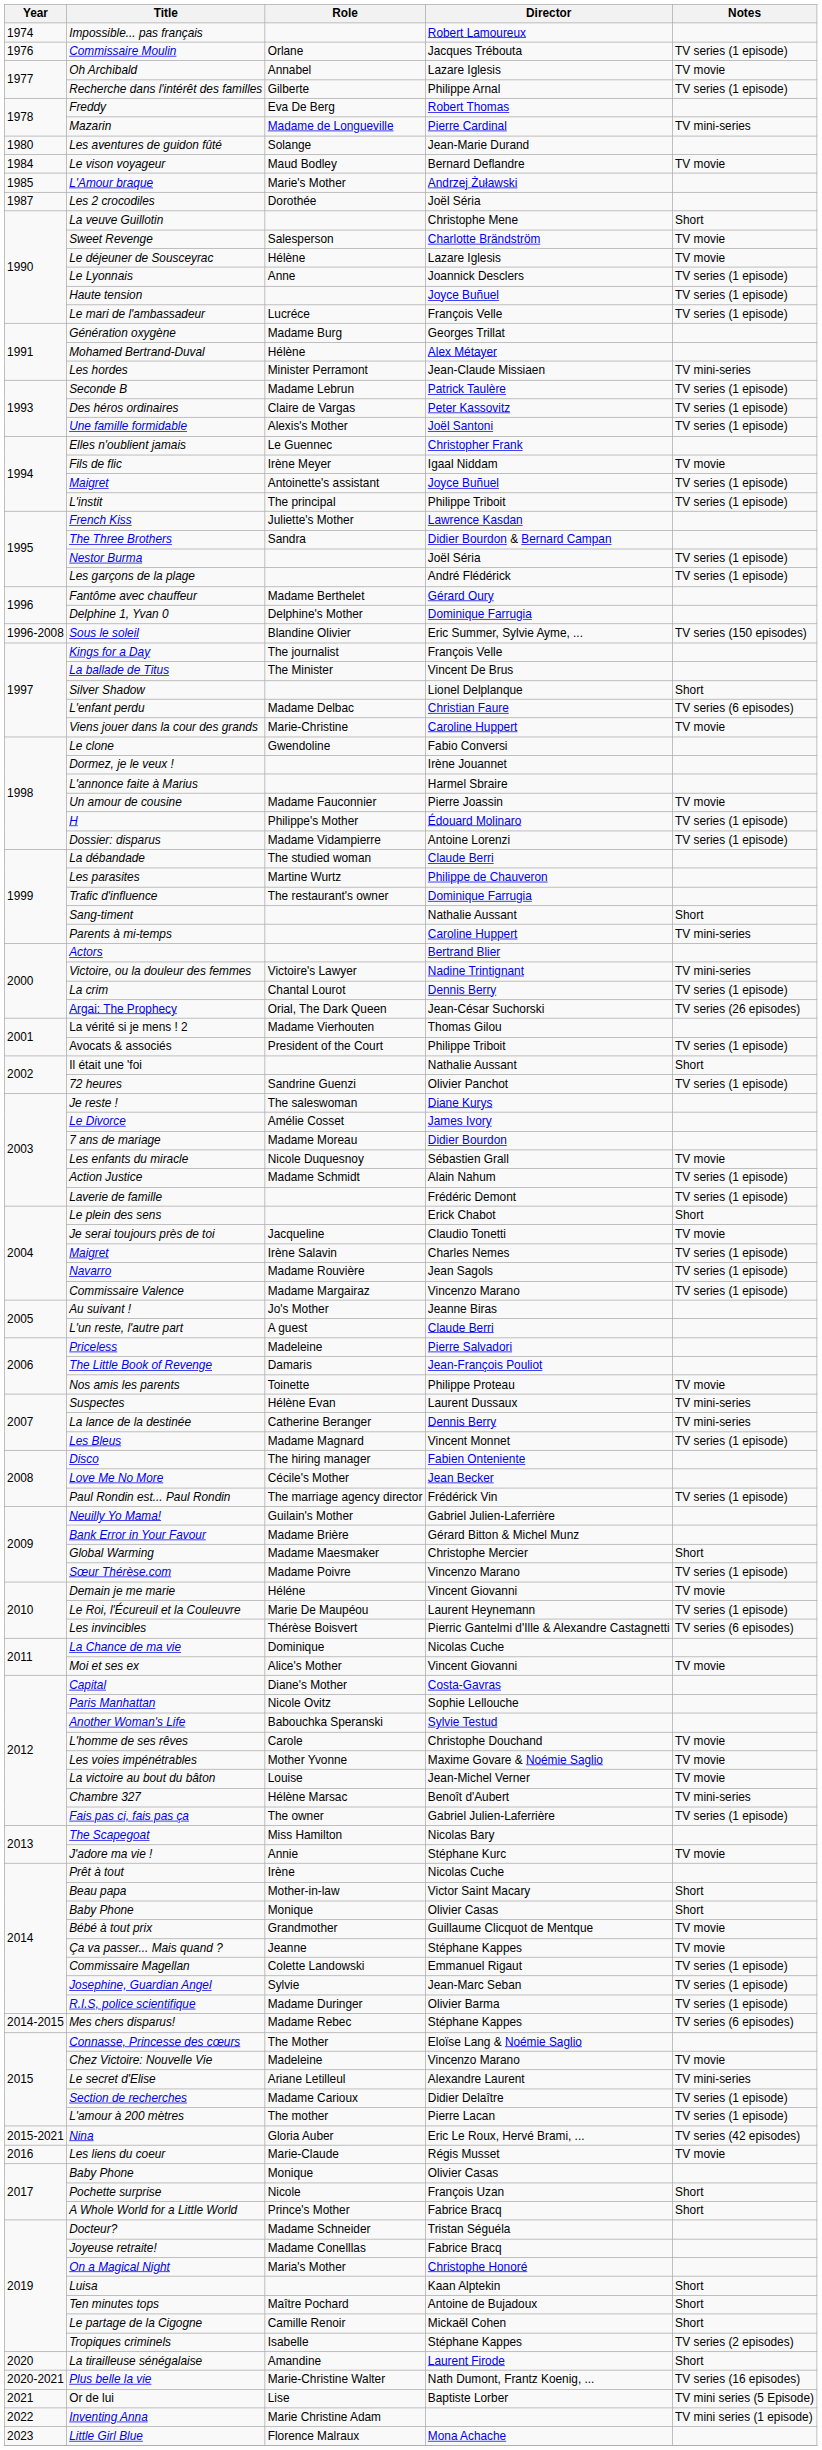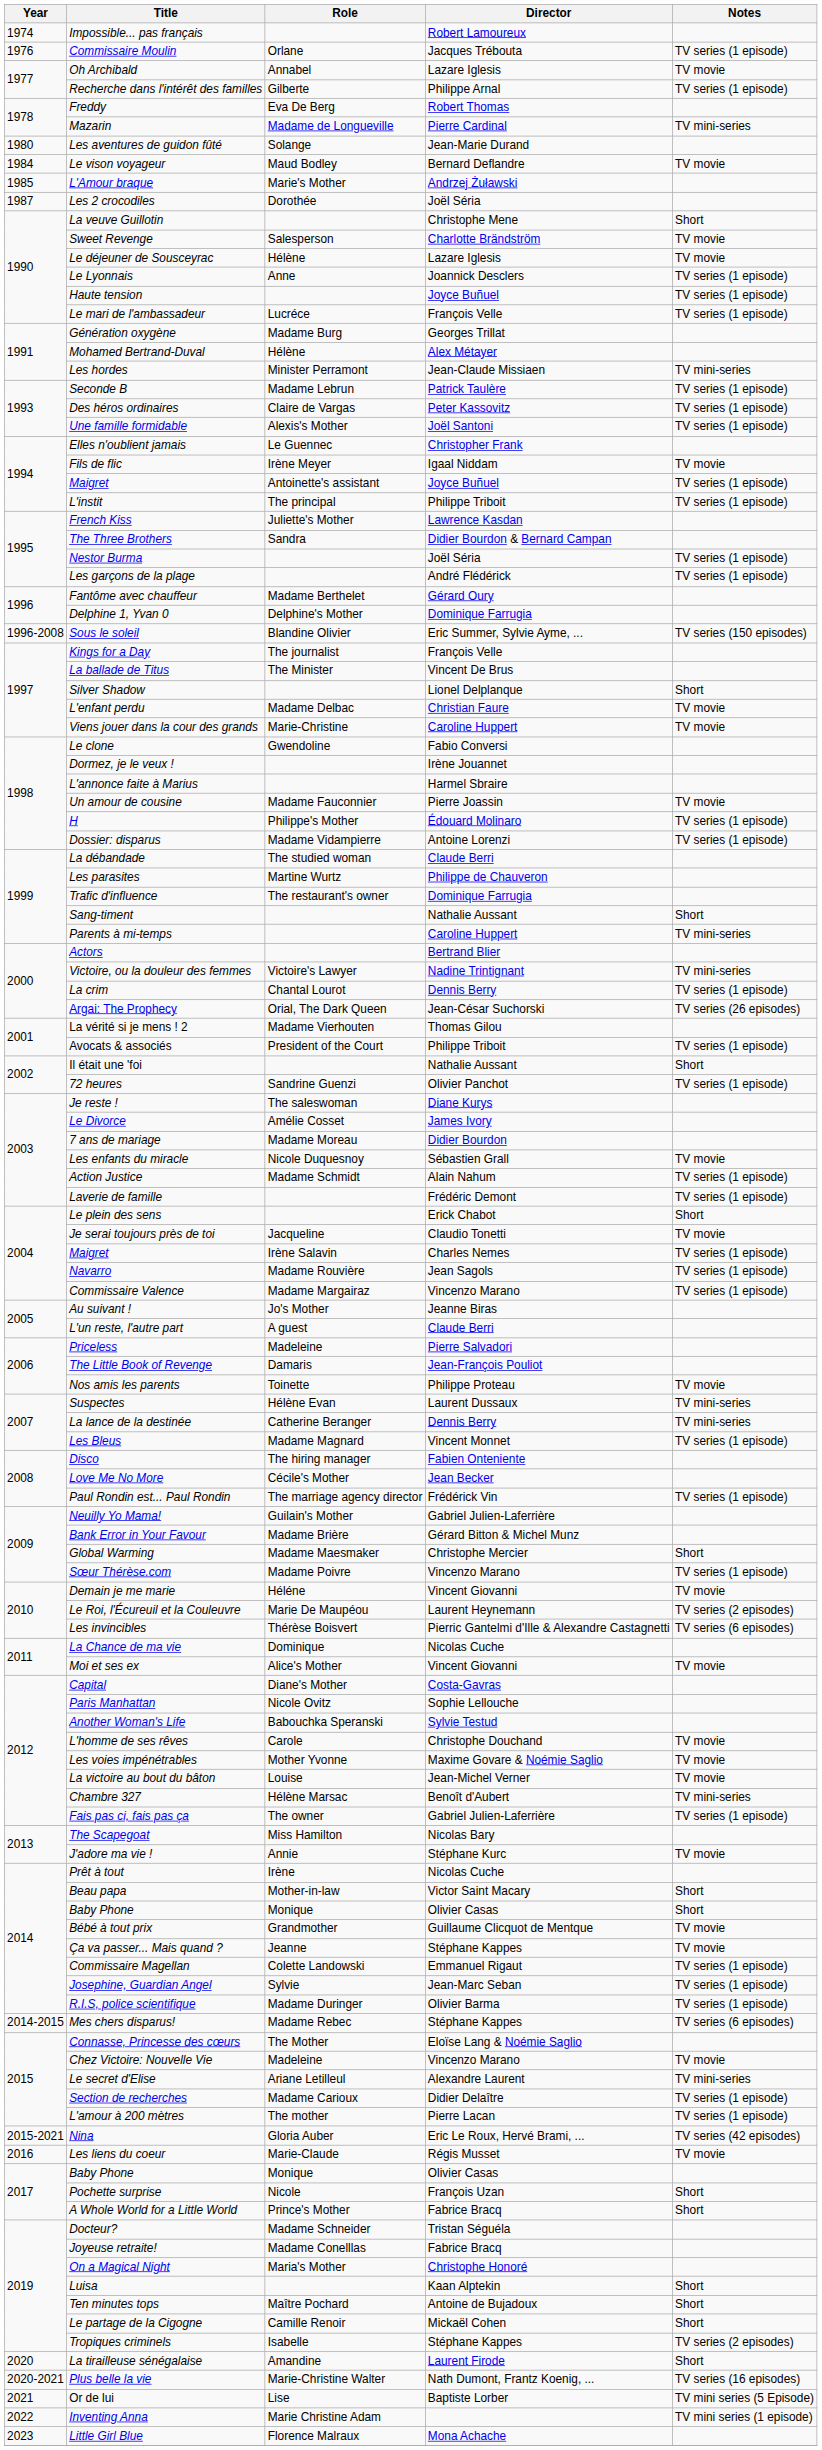L'enfant perdu | Notes: TV series (6 episodes) -> TV movie
Le Roi, l'Écureuil et la Couleuvre | Notes: TV series (1 episode) -> TV series (2 episodes)
